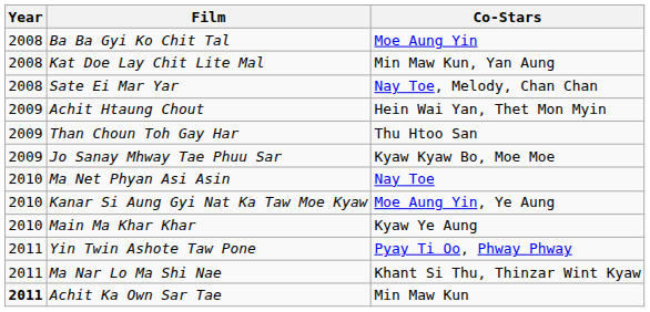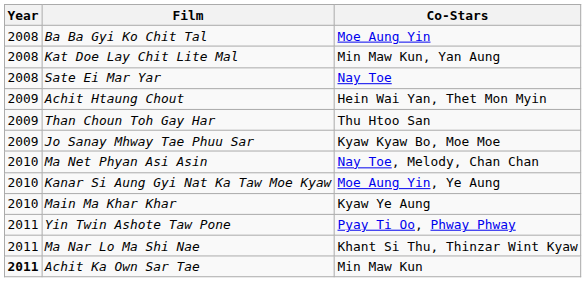Sate Ei Mar Yar | Co-Stars: Nay Toe, Melody, Chan Chan -> Nay Toe
Ma Net Phyan Asi Asin | Co-Stars: Nay Toe -> Nay Toe, Melody, Chan Chan
